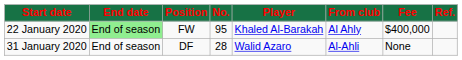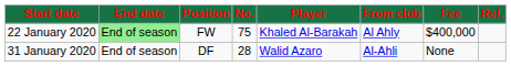22 January 2020 | No.: 95 -> 75
